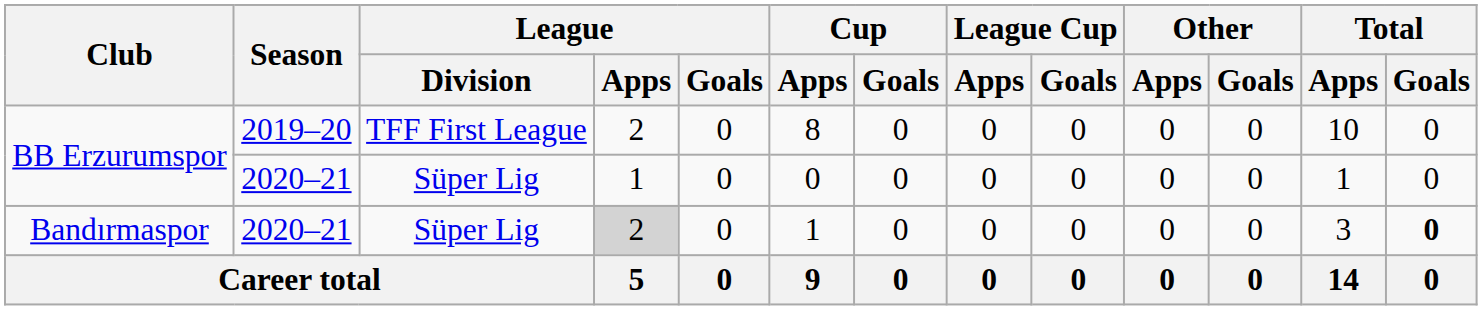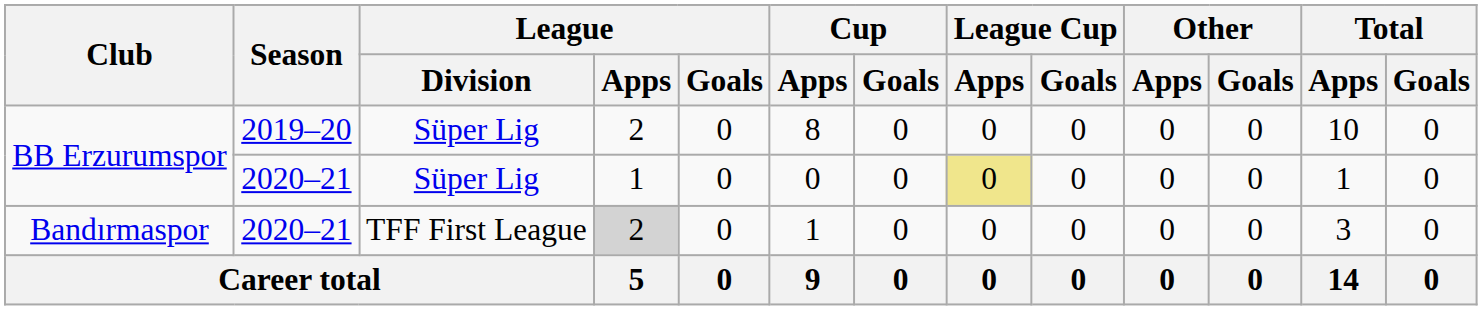BB Erzurumspor / 2019–20 | League / Division: TFF First League -> Süper Lig
BB Erzurumspor / 2020–21 | League Cup / Apps: no background -> khaki background
Bandırmaspor | League / Division: Süper Lig -> TFF First League
Bandırmaspor | Total / Goals: bold -> normal
